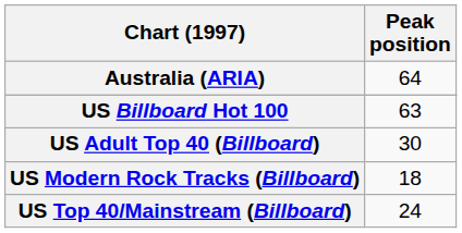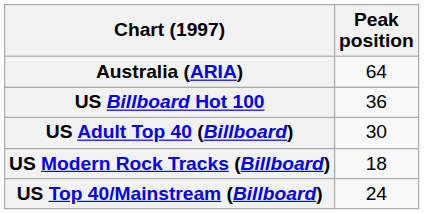US Billboard Hot 100 | Peak position: 63 -> 36
